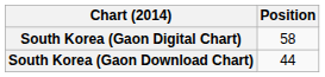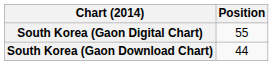South Korea (Gaon Digital Chart) | Position: 58 -> 55
